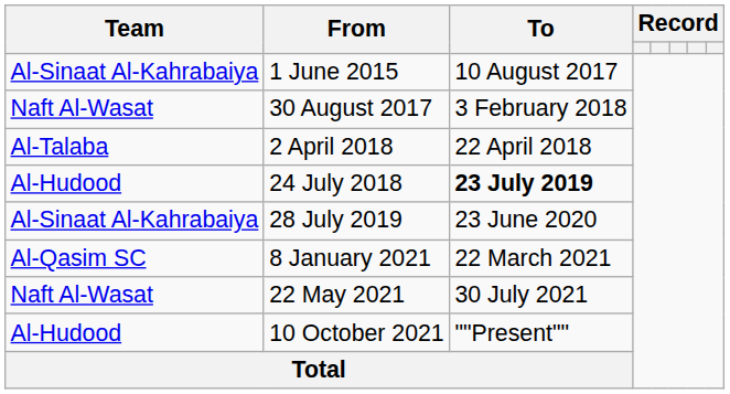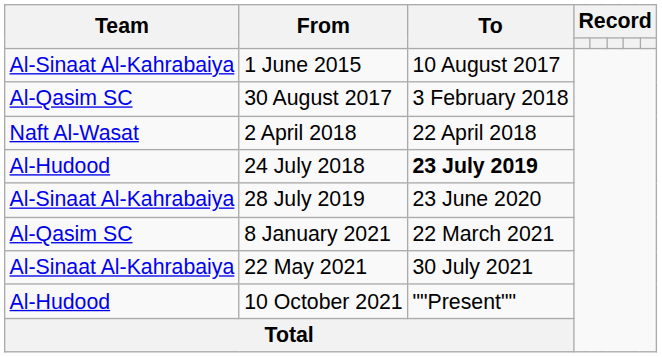30 August 2017 | Team: Naft Al-Wasat -> Al-Qasim SC
2 April 2018 | Team: Al-Talaba -> Naft Al-Wasat
22 May 2021 | Team: Naft Al-Wasat -> Al-Sinaat Al-Kahrabaiya
